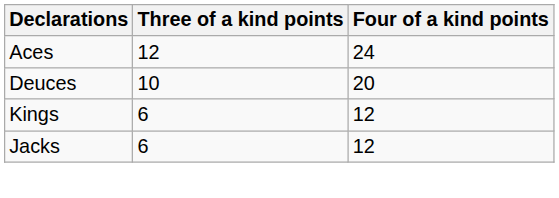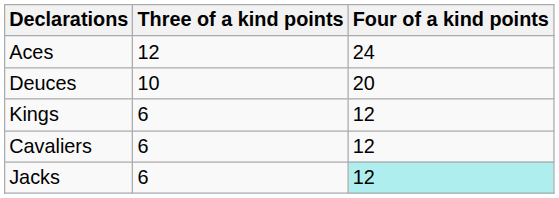+ row: Cavaliers | 6 | 12
Jacks | Four of a kind points: no background -> paleturquoise background
